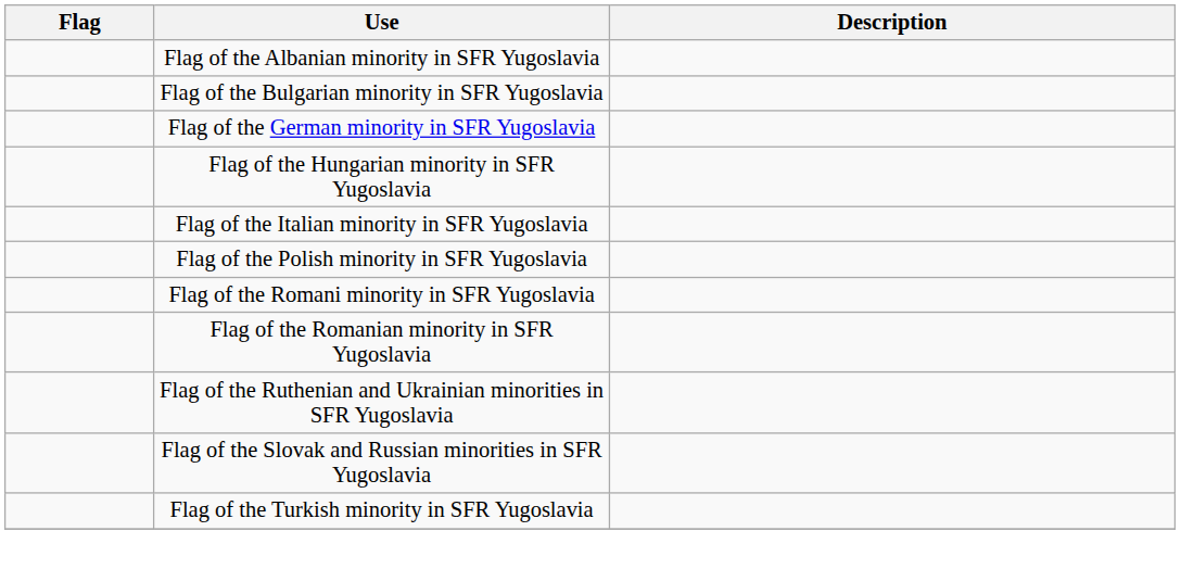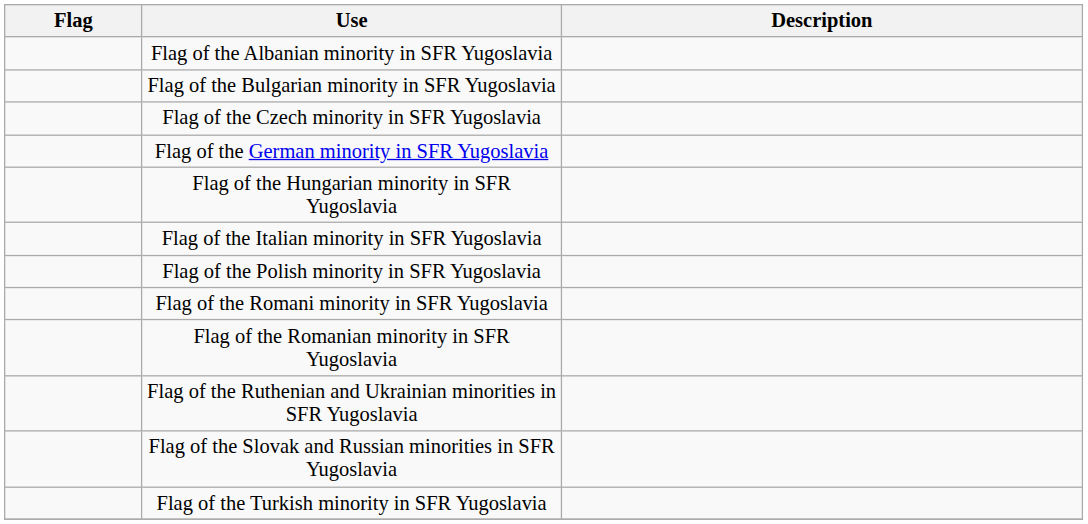+ row: Flag of the Czech minority in SFR Yugoslavia
